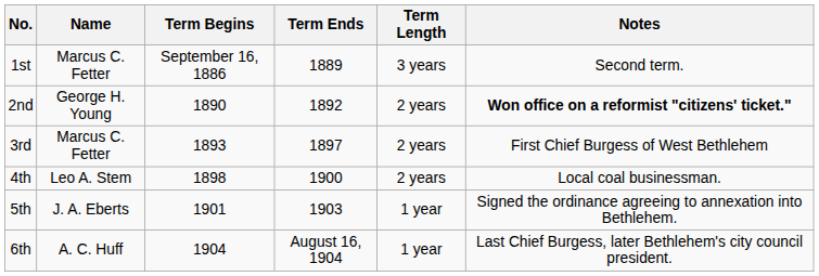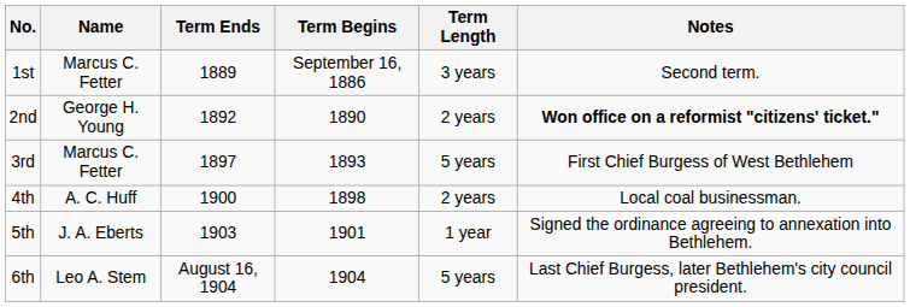columns swapped: Term Begins <-> Term Ends
3rd | Term Length: 2 years -> 5 years
4th | Name: Leo A. Stem -> A. C. Huff
6th | Name: A. C. Huff -> Leo A. Stem
6th | Term Length: 1 year -> 5 years
